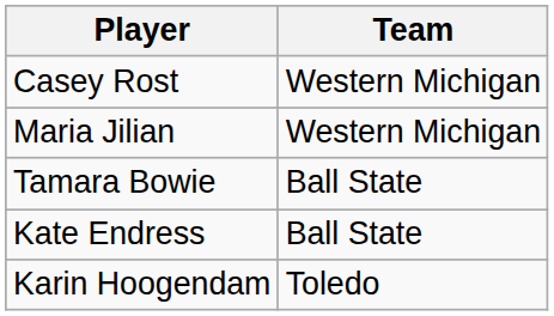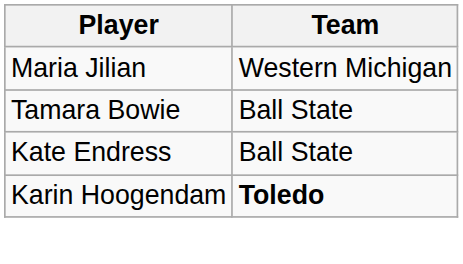- row: Casey Rost | Western Michigan
Karin Hoogendam | Team: normal -> bold
